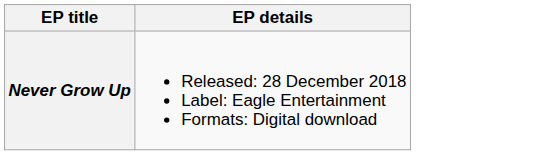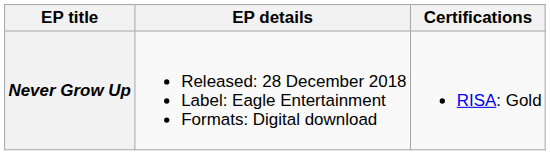+ column: Certifications | RISA: Gold
